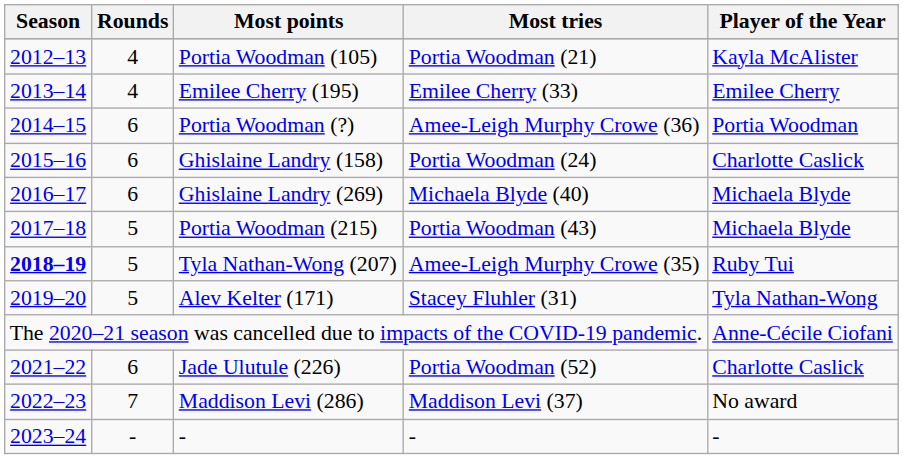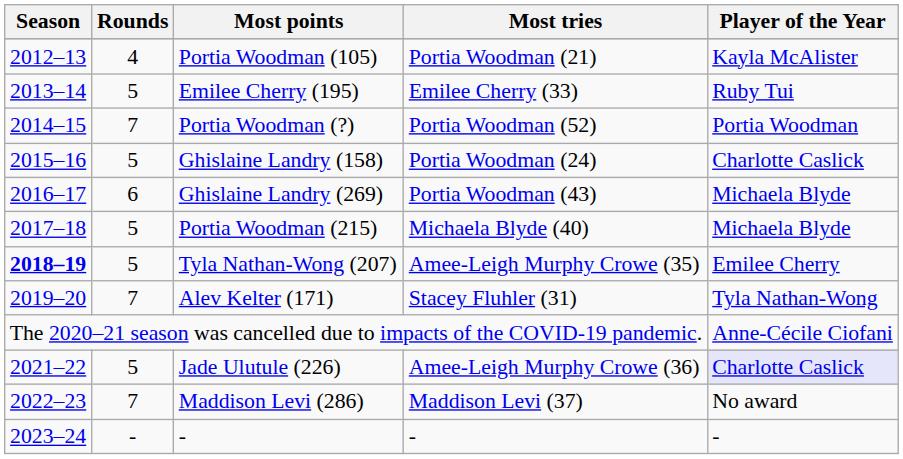Emilee Cherry (195) | Rounds: 4 -> 5
Emilee Cherry (195) | Player of the Year: Emilee Cherry -> Ruby Tui
Portia Woodman (?) | Rounds: 6 -> 7
Portia Woodman (?) | Most tries: Amee-Leigh Murphy Crowe (36) -> Portia Woodman (52)
Ghislaine Landry (158) | Rounds: 6 -> 5
Ghislaine Landry (269) | Most tries: Michaela Blyde (40) -> Portia Woodman (43)
Portia Woodman (215) | Most tries: Portia Woodman (43) -> Michaela Blyde (40)
Tyla Nathan-Wong (207) | Player of the Year: Ruby Tui -> Emilee Cherry
Alev Kelter (171) | Rounds: 5 -> 7
Jade Ulutule (226) | Rounds: 6 -> 5
Jade Ulutule (226) | Most tries: Portia Woodman (52) -> Amee-Leigh Murphy Crowe (36)
Jade Ulutule (226) | Player of the Year: no background -> lavender background
